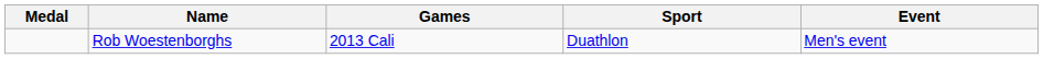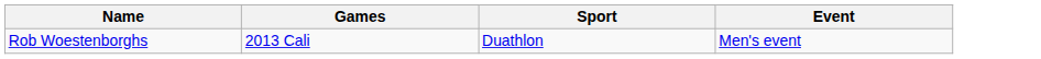- column: Medal
